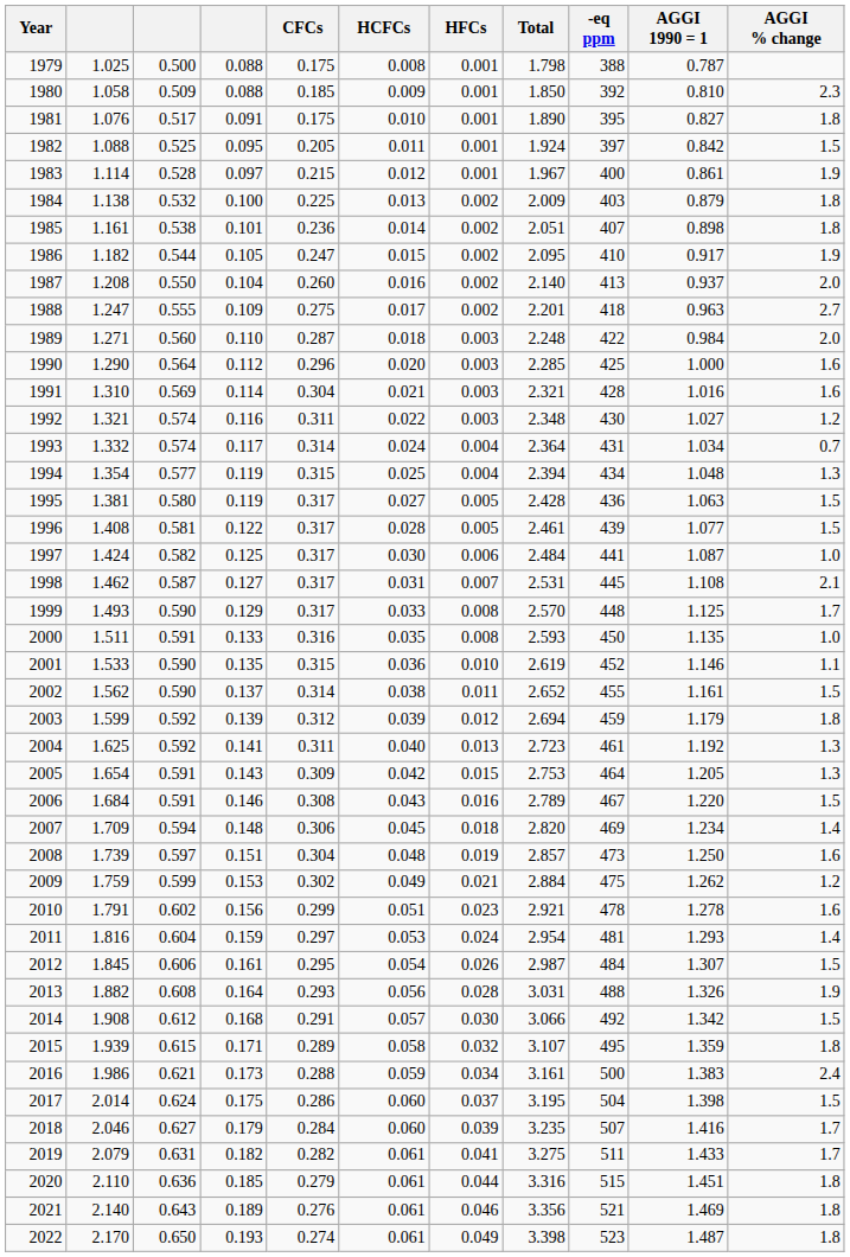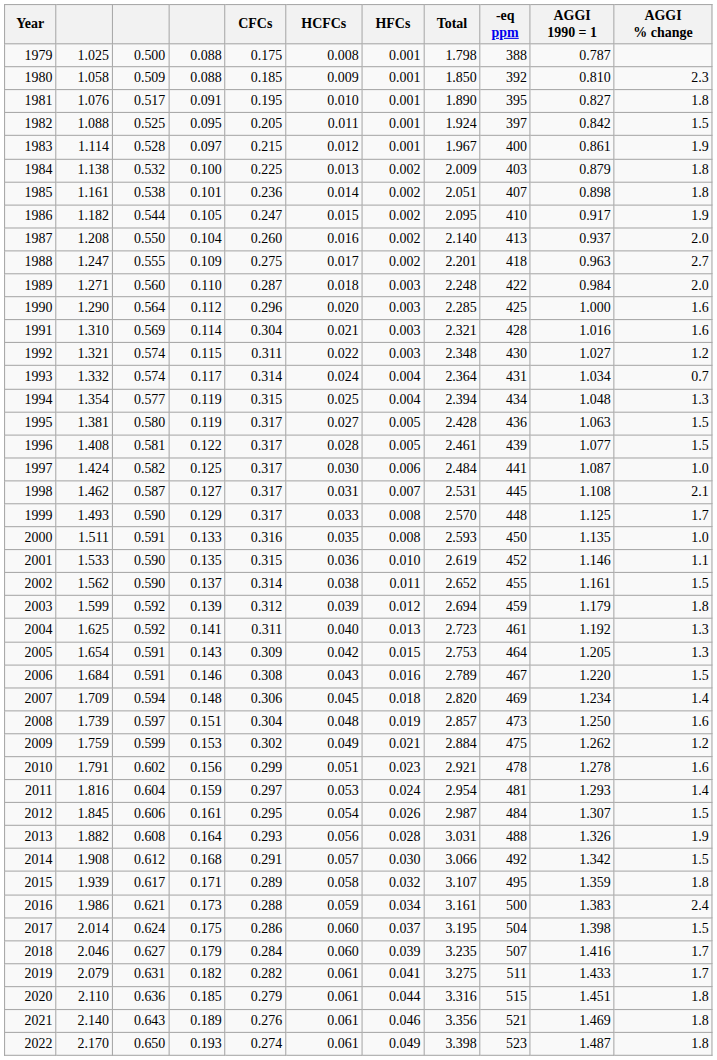1981 | CFCs: 0.175 -> 0.195
1992 | column 4: 0.116 -> 0.115
2015 | column 3: 0.615 -> 0.617
